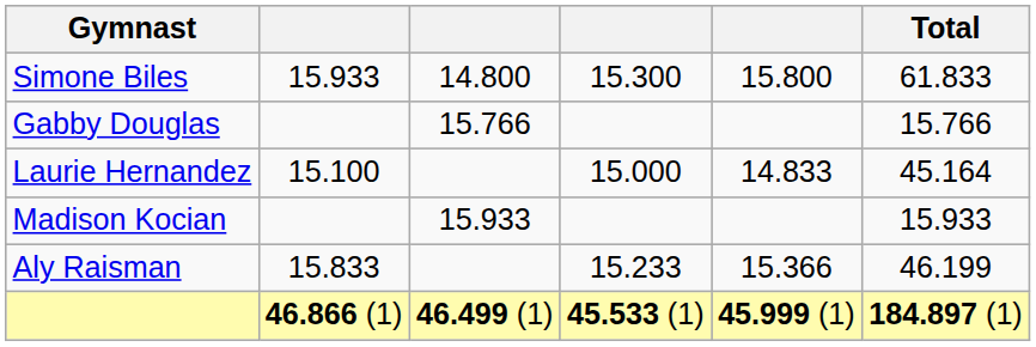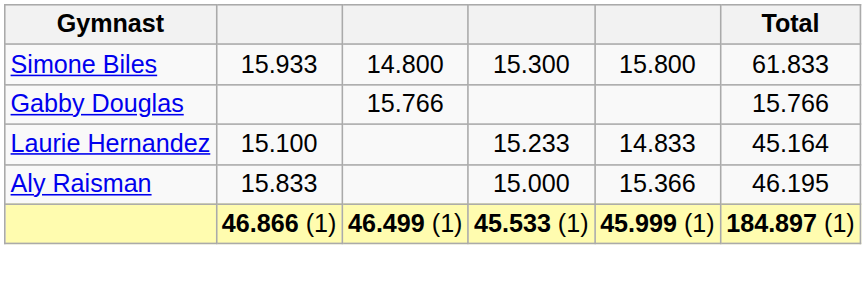Laurie Hernandez | column 4: 15.000 -> 15.233
- row: Madison Kocian | 15.933 | 15.933
Aly Raisman | column 4: 15.233 -> 15.000
Aly Raisman | Total: 46.199 -> 46.195
